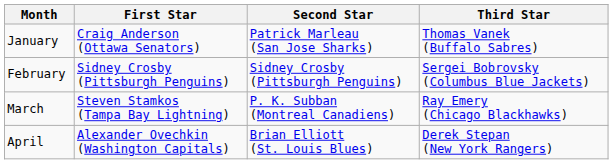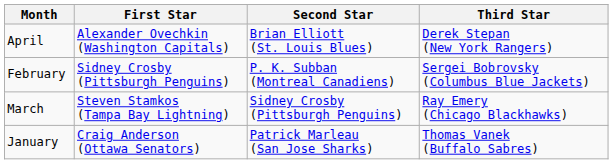rows swapped: January <-> April
February | Second Star: Sidney Crosby (Pittsburgh Penguins) -> P. K. Subban (Montreal Canadiens)
March | Second Star: P. K. Subban (Montreal Canadiens) -> Sidney Crosby (Pittsburgh Penguins)
